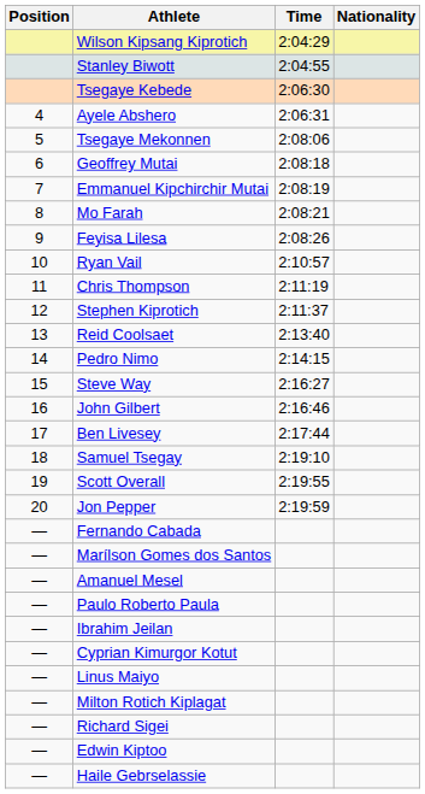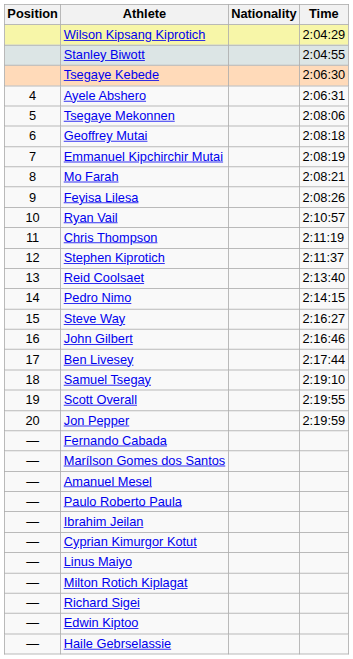columns swapped: Nationality <-> Time
